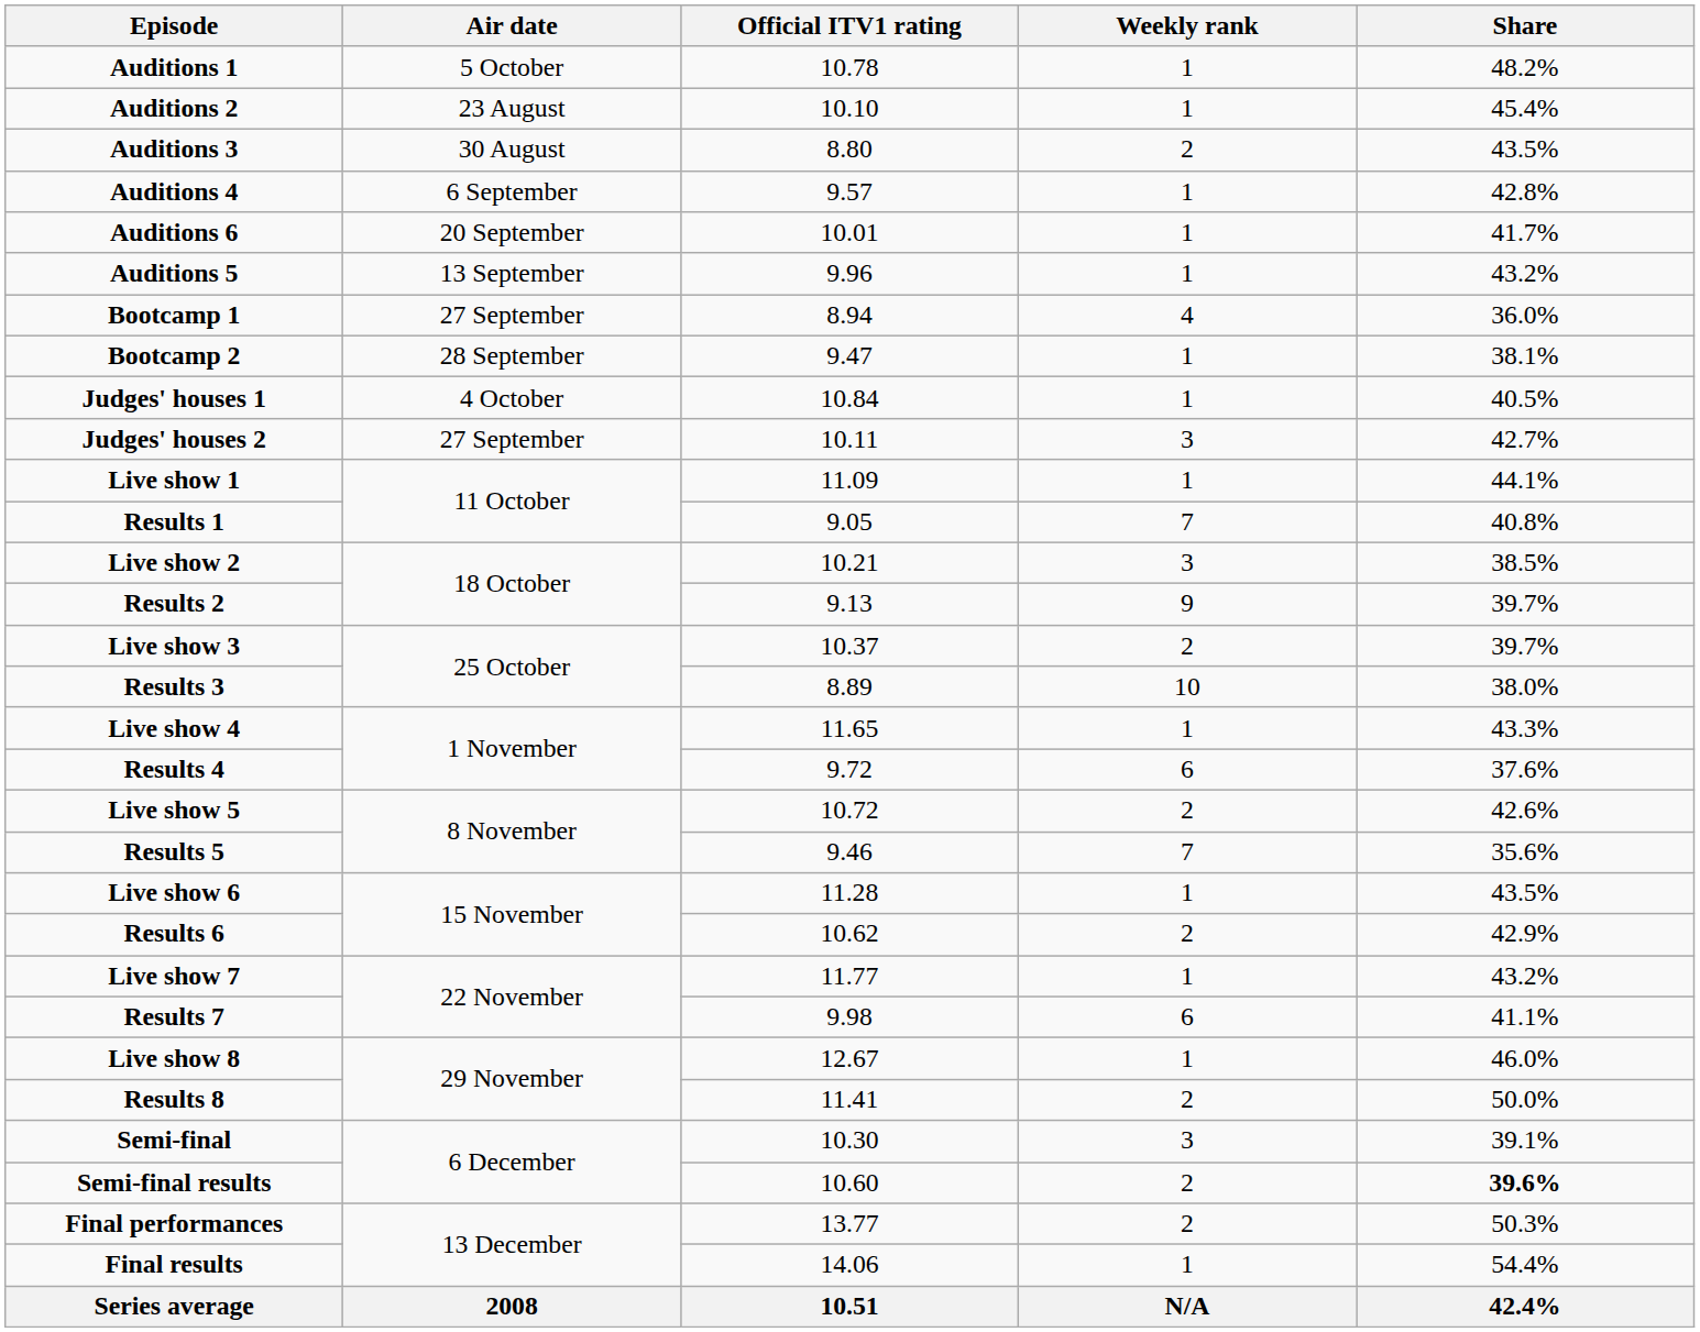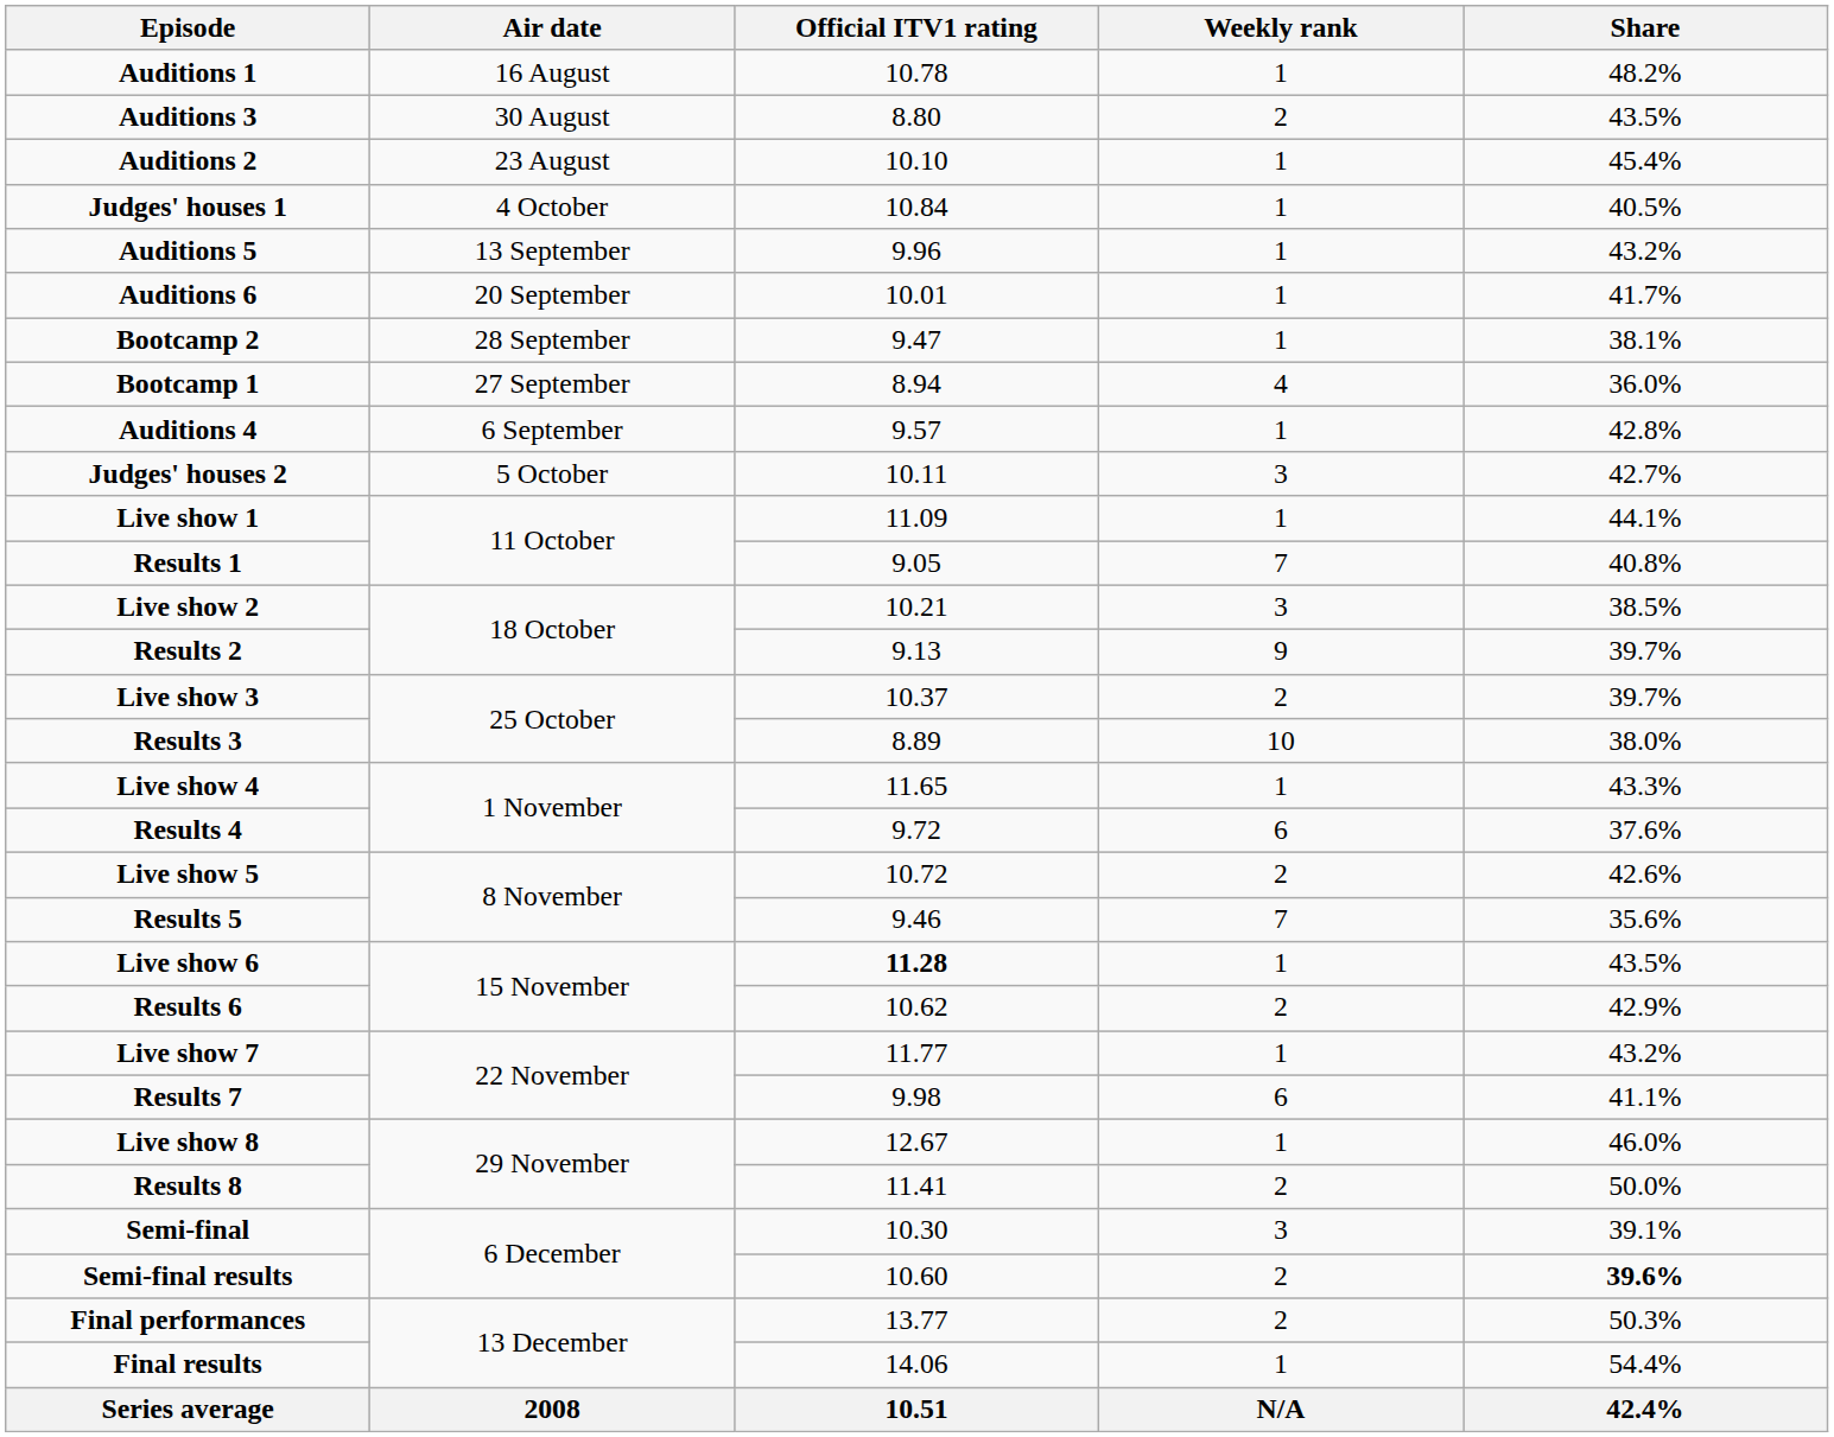Auditions 1 | Air date: 5 October -> 16 August
rows swapped: Auditions 2 <-> Auditions 3
rows swapped: Auditions 4 <-> Judges' houses 1
rows swapped: Auditions 5 <-> Auditions 6
rows swapped: Bootcamp 1 <-> Bootcamp 2
Judges' houses 2 | Air date: 27 September -> 5 October
Live show 6 | Official ITV1 rating: normal -> bold
